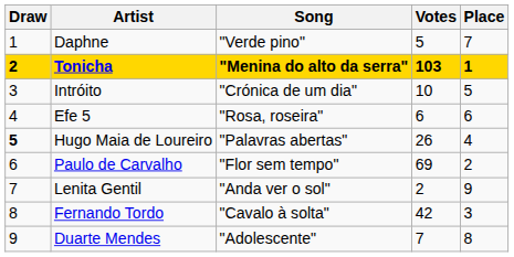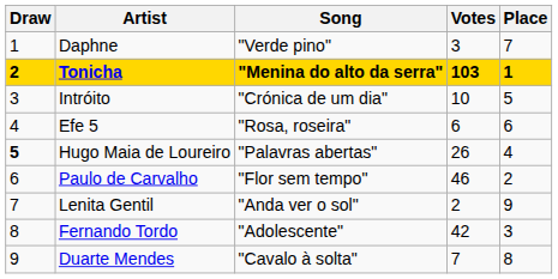Daphne | Votes: 5 -> 3
Paulo de Carvalho | Votes: 69 -> 46
Fernando Tordo | Song: "Cavalo à solta" -> "Adolescente"
Duarte Mendes | Song: "Adolescente" -> "Cavalo à solta"
